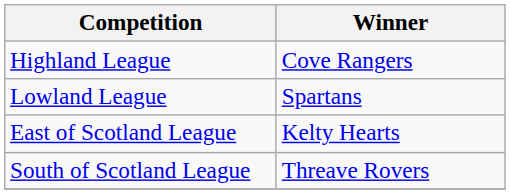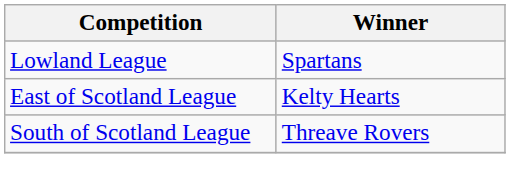- row: Highland League | Cove Rangers
